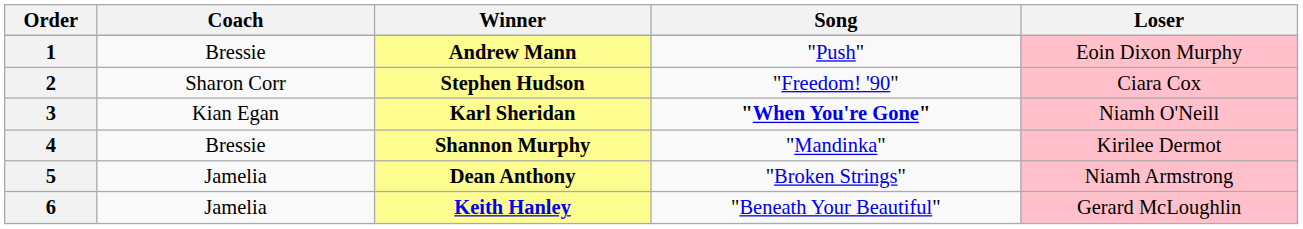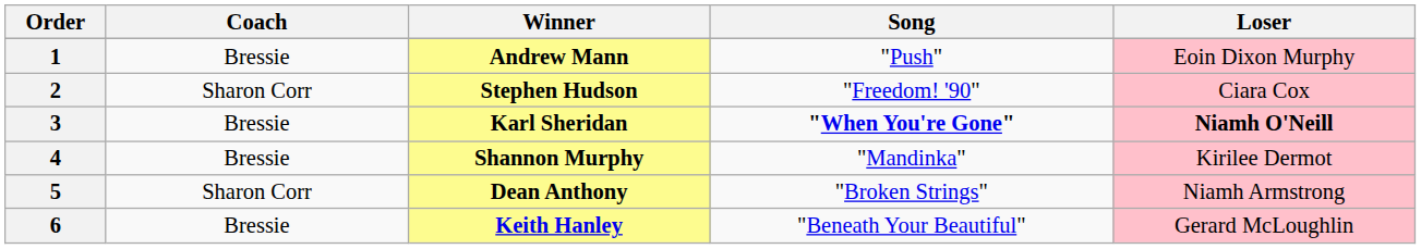3 | Coach: Kian Egan -> Bressie
3 | Loser: normal -> bold
5 | Coach: Jamelia -> Sharon Corr
6 | Coach: Jamelia -> Bressie
